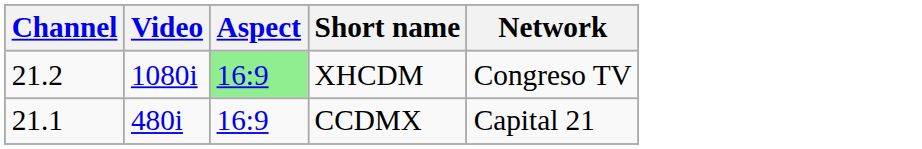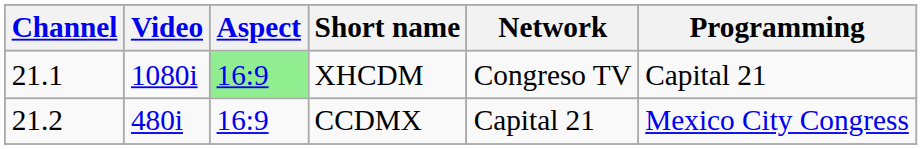+ column: Programming | Capital 21 | Mexico City Congress
XHCDM | Channel: 21.2 -> 21.1
CCDMX | Channel: 21.1 -> 21.2
